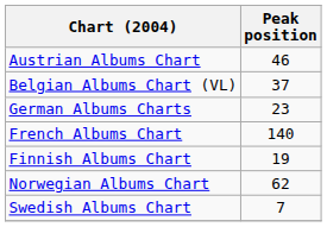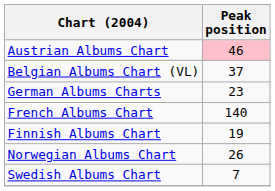Austrian Albums Chart | Peak position: no background -> pink background
Norwegian Albums Chart | Peak position: 62 -> 26
